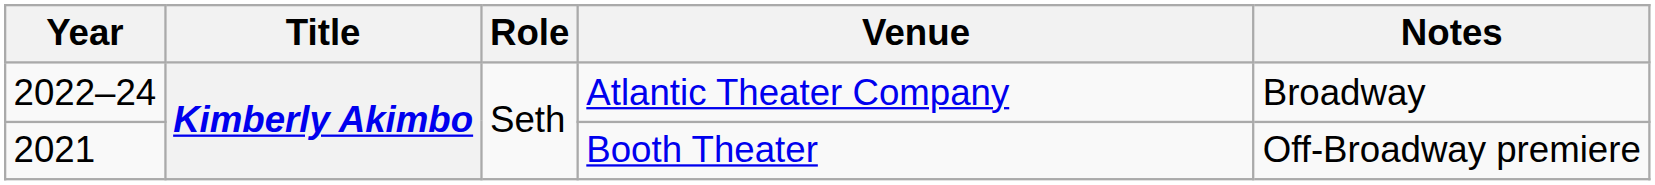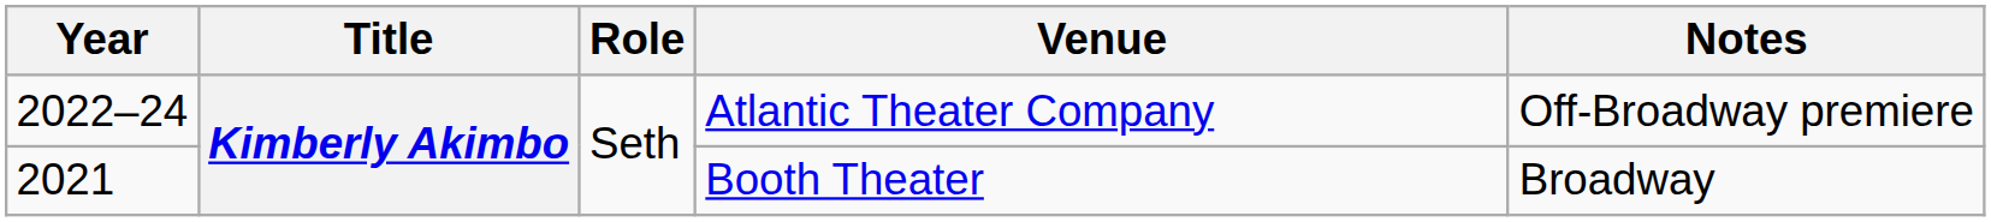Atlantic Theater Company | Notes: Broadway -> Off-Broadway premiere
Booth Theater | Notes: Off-Broadway premiere -> Broadway
